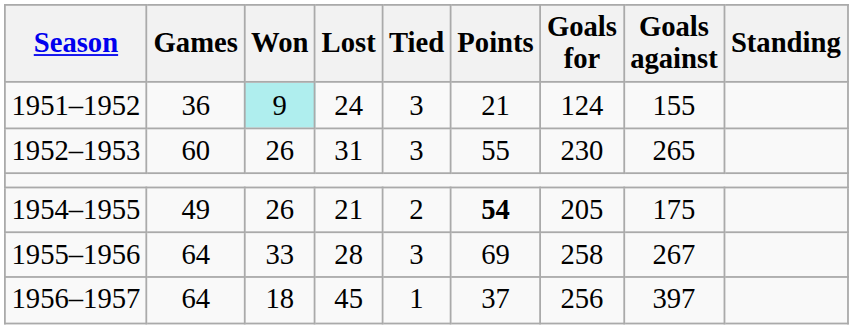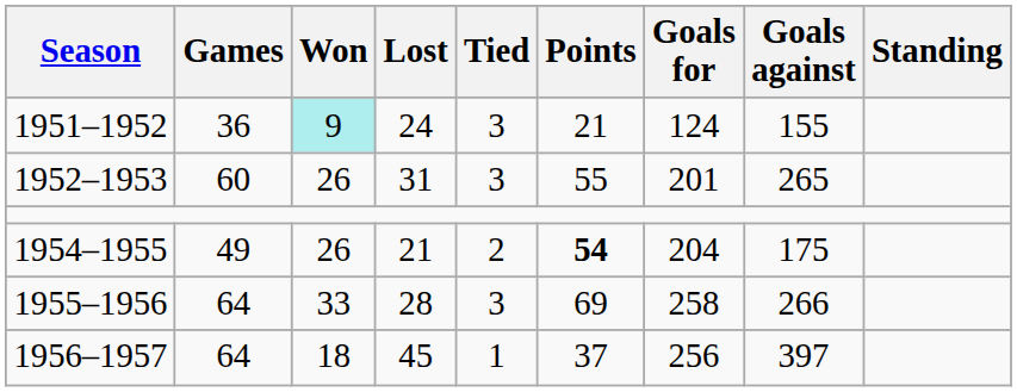1952–1953 | Goals for: 230 -> 201
1954–1955 | Goals for: 205 -> 204
1955–1956 | Goals against: 267 -> 266
